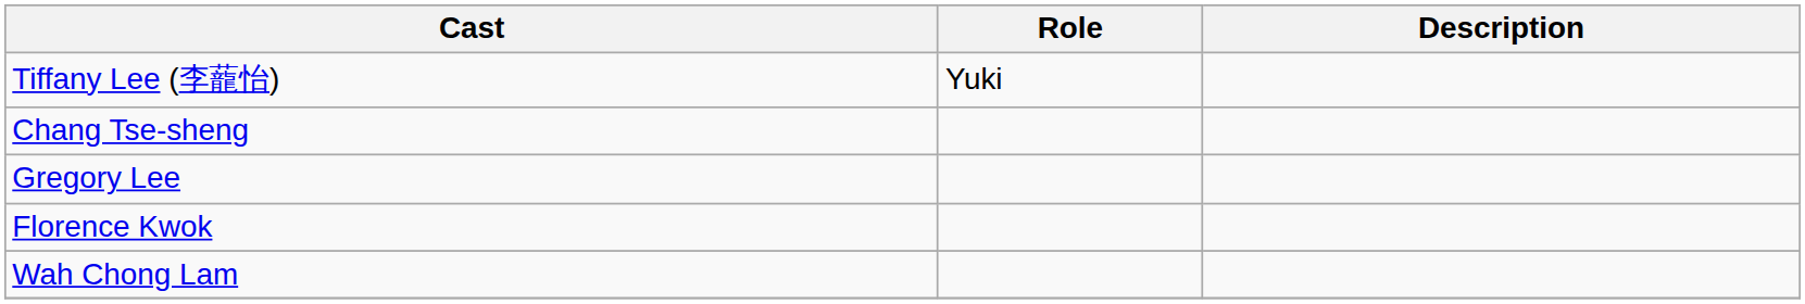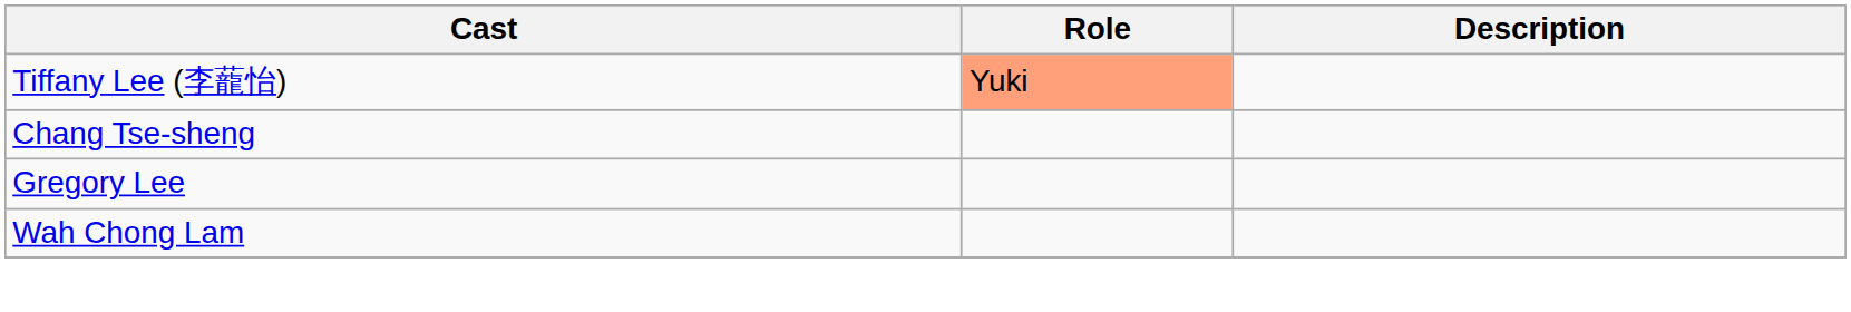Tiffany Lee (李蘢怡) | Role: no background -> lightsalmon background
- row: Florence Kwok
